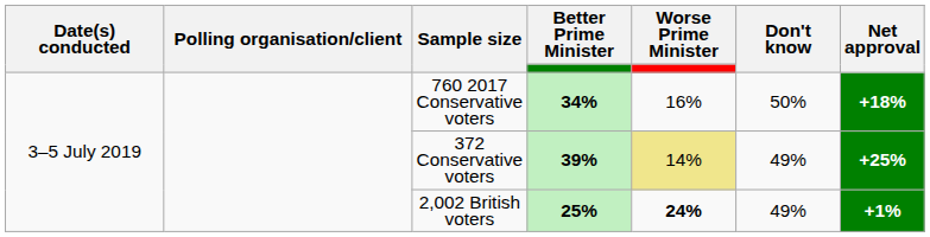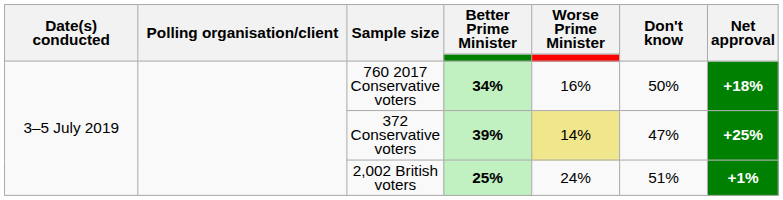372 Conservative voters | Don't know: 49% -> 47%
2,002 British voters | Worse Prime Minister: bold -> normal
2,002 British voters | Don't know: 49% -> 51%
